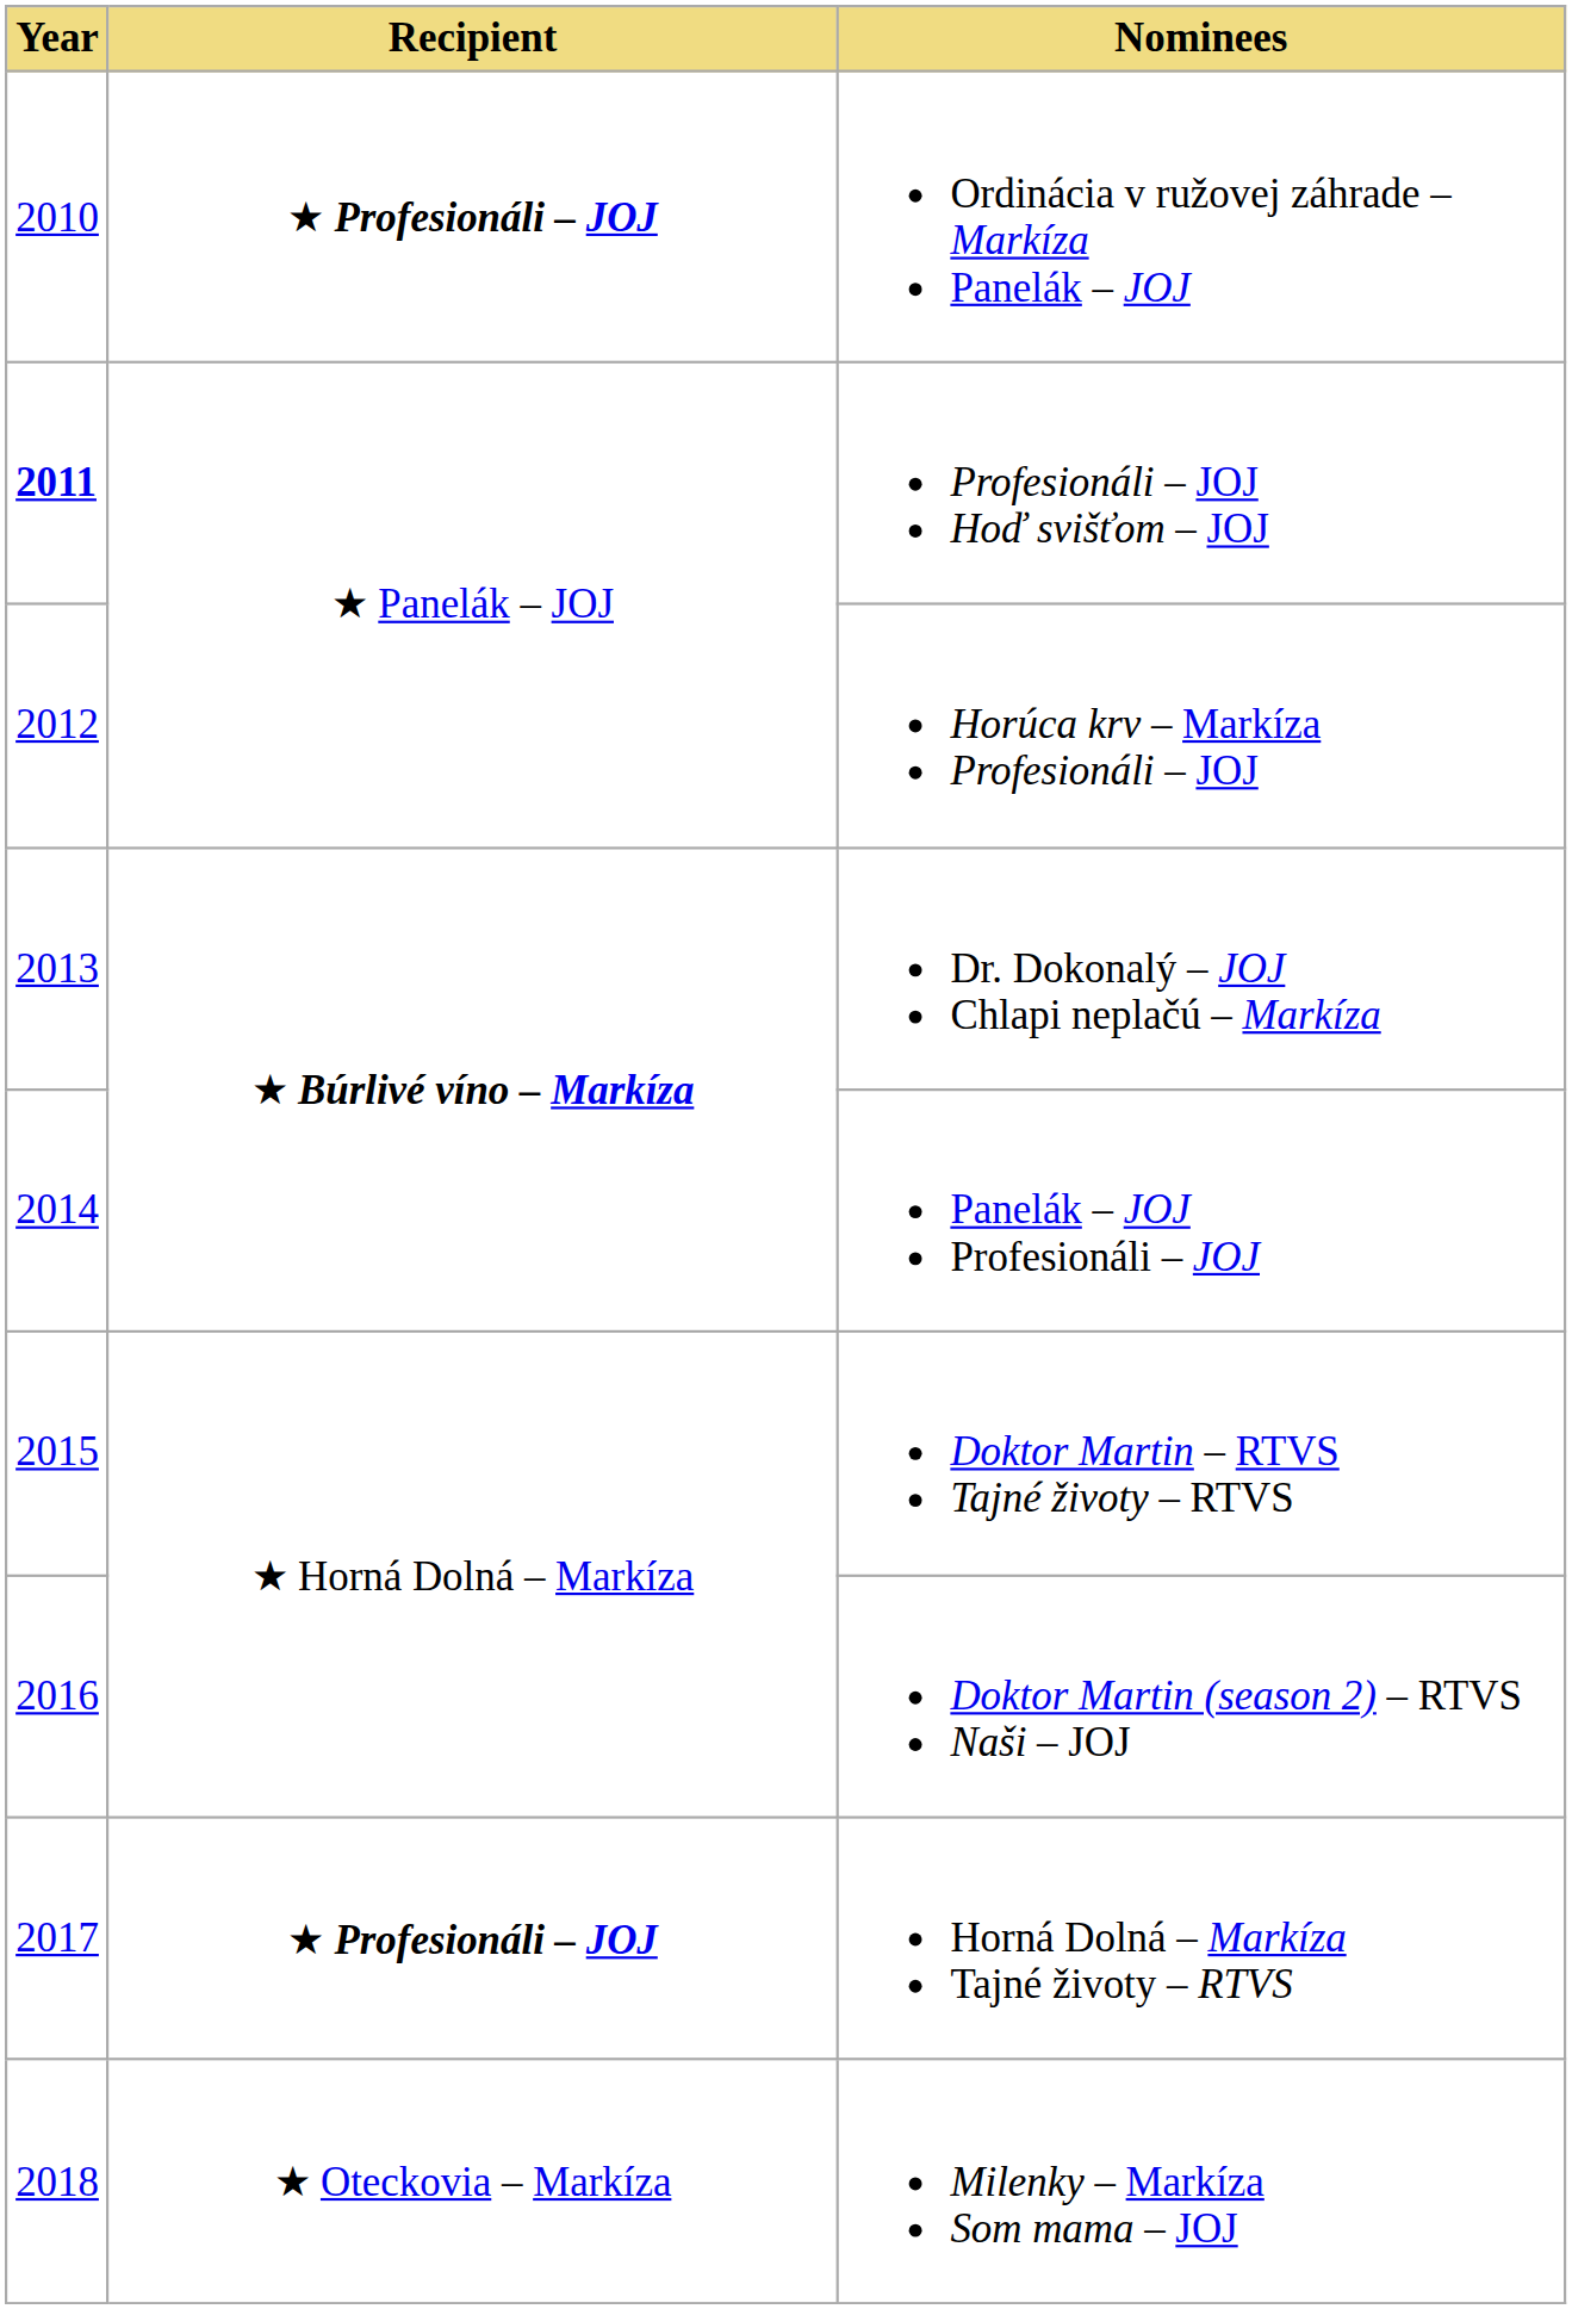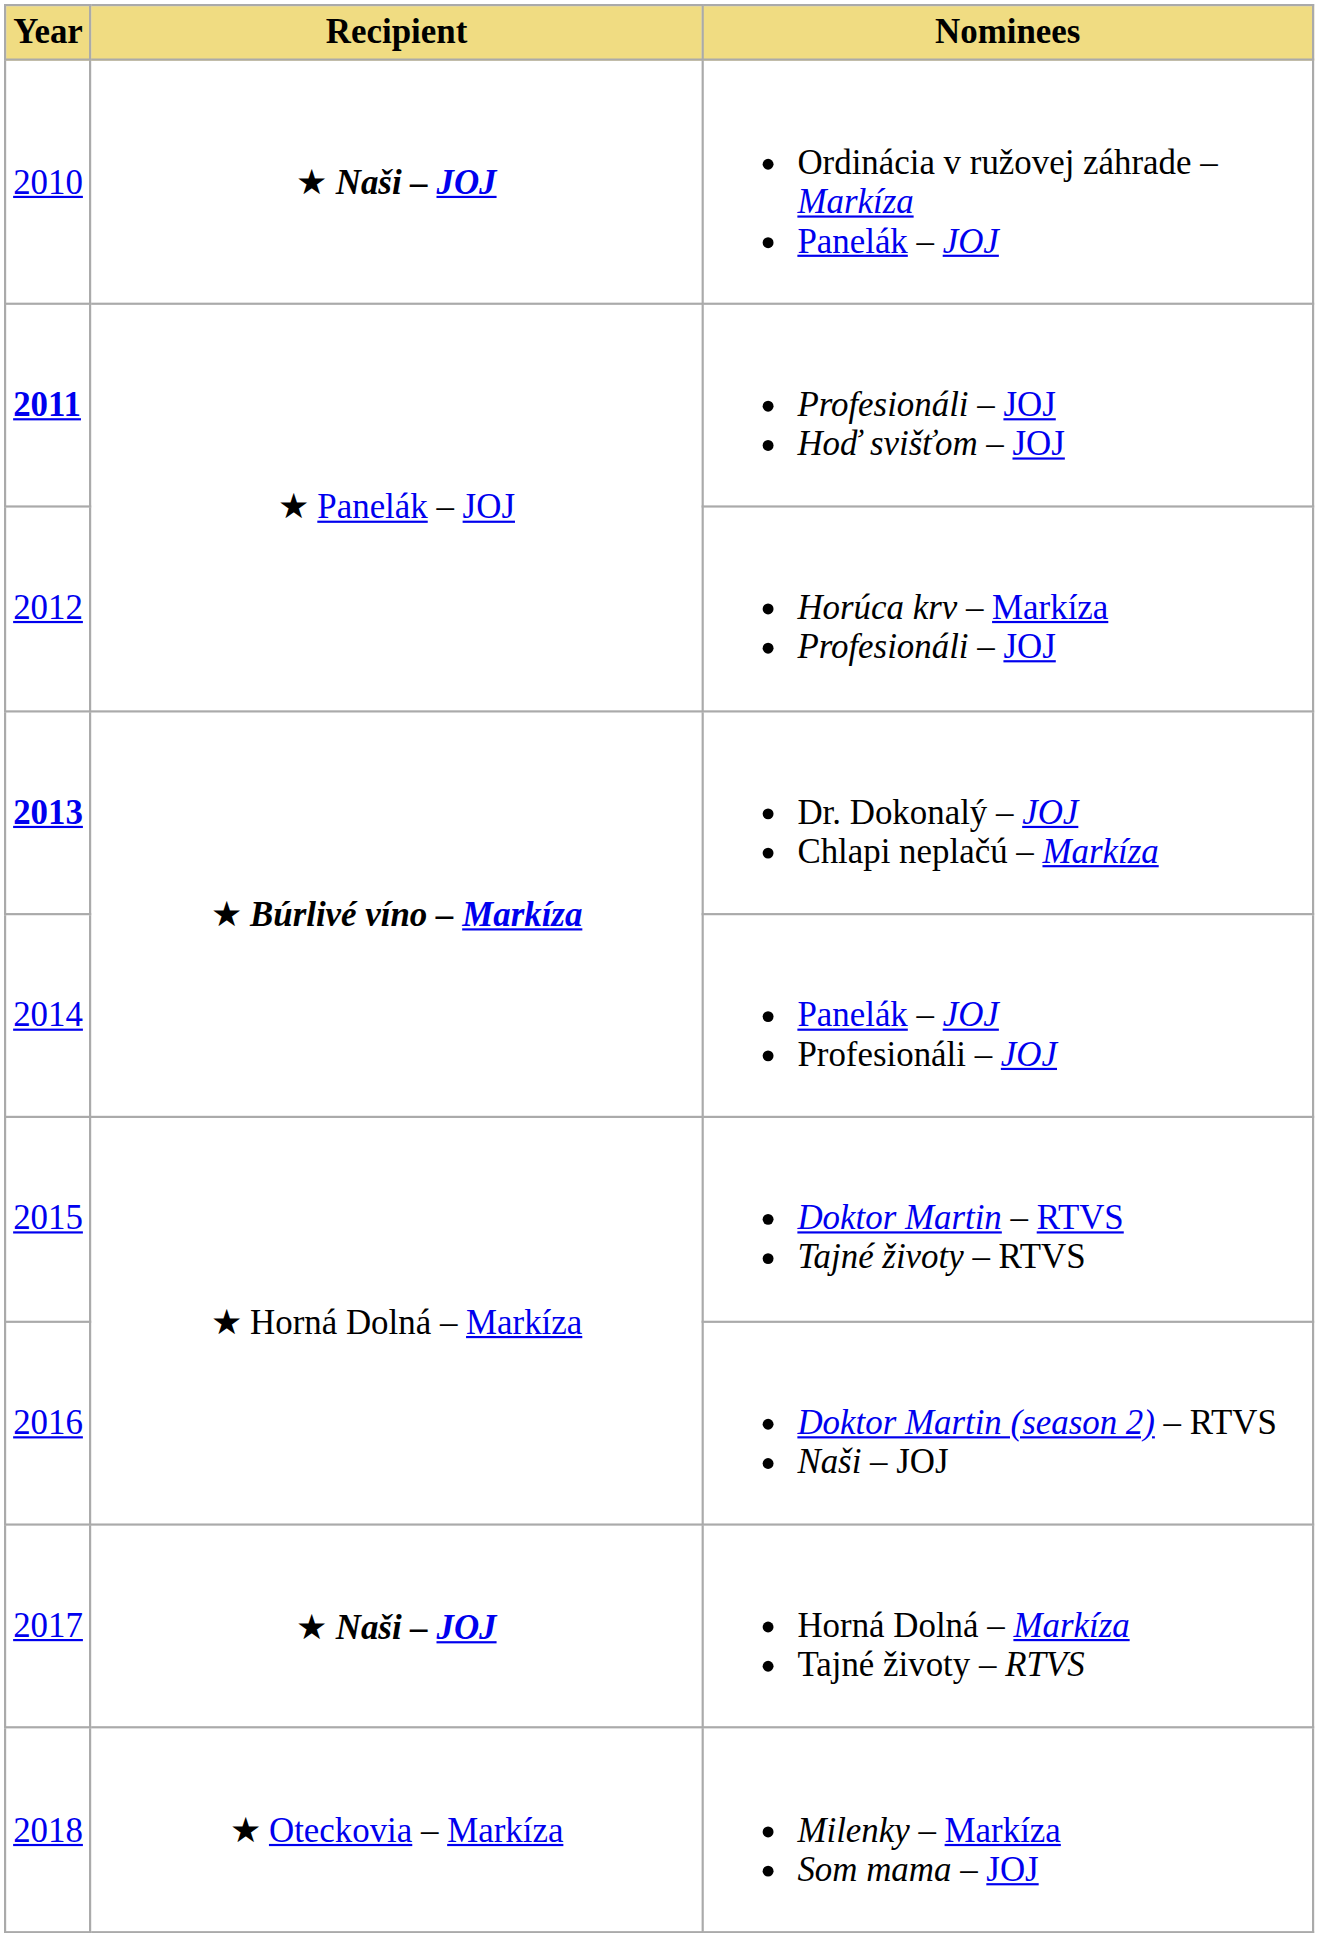Ordinácia v ružovej záhrade – Markíza Panelák – JOJ | Recipient: ★ Profesionáli – JOJ -> ★ Naši – JOJ
Dr. Dokonalý – JOJ Chlapi neplačú – Markíza | Year: normal -> bold
Horná Dolná – Markíza Tajné životy – RTVS | Recipient: ★ Profesionáli – JOJ -> ★ Naši – JOJ
